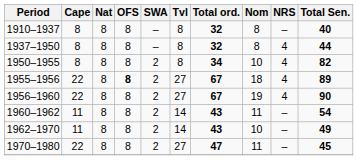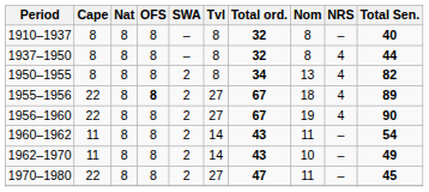1950–1955 | Nom: 10 -> 13
